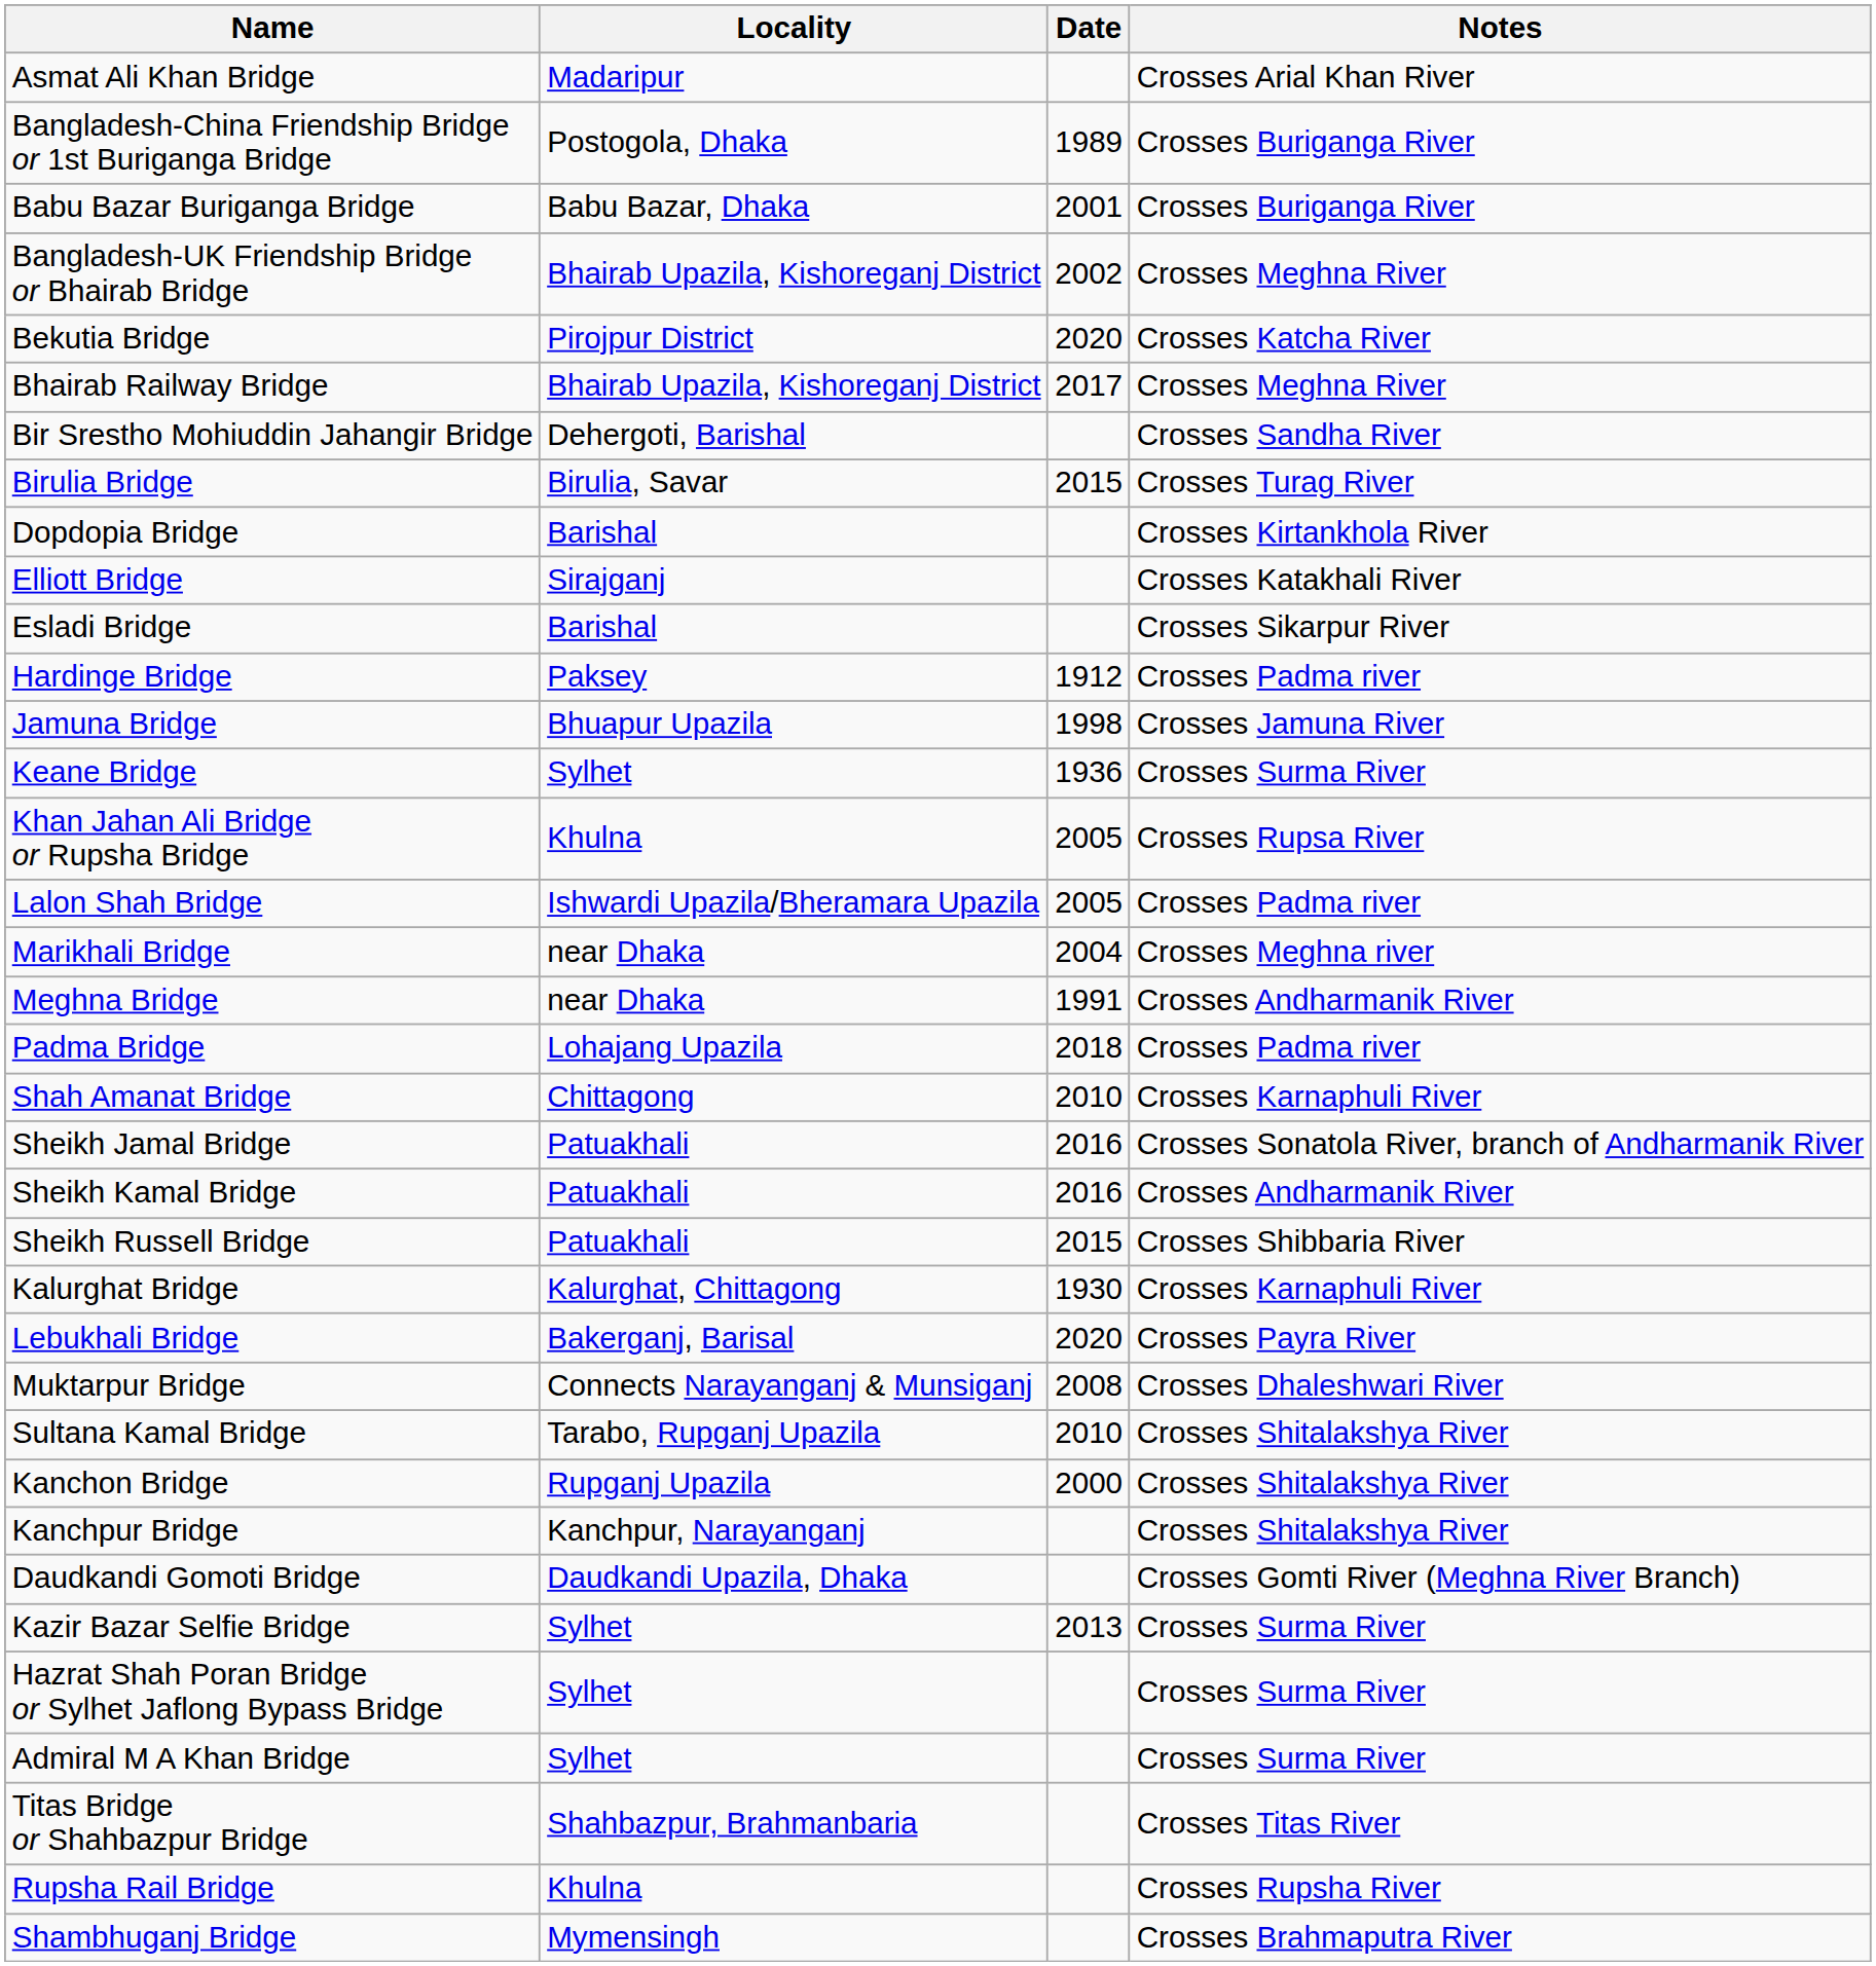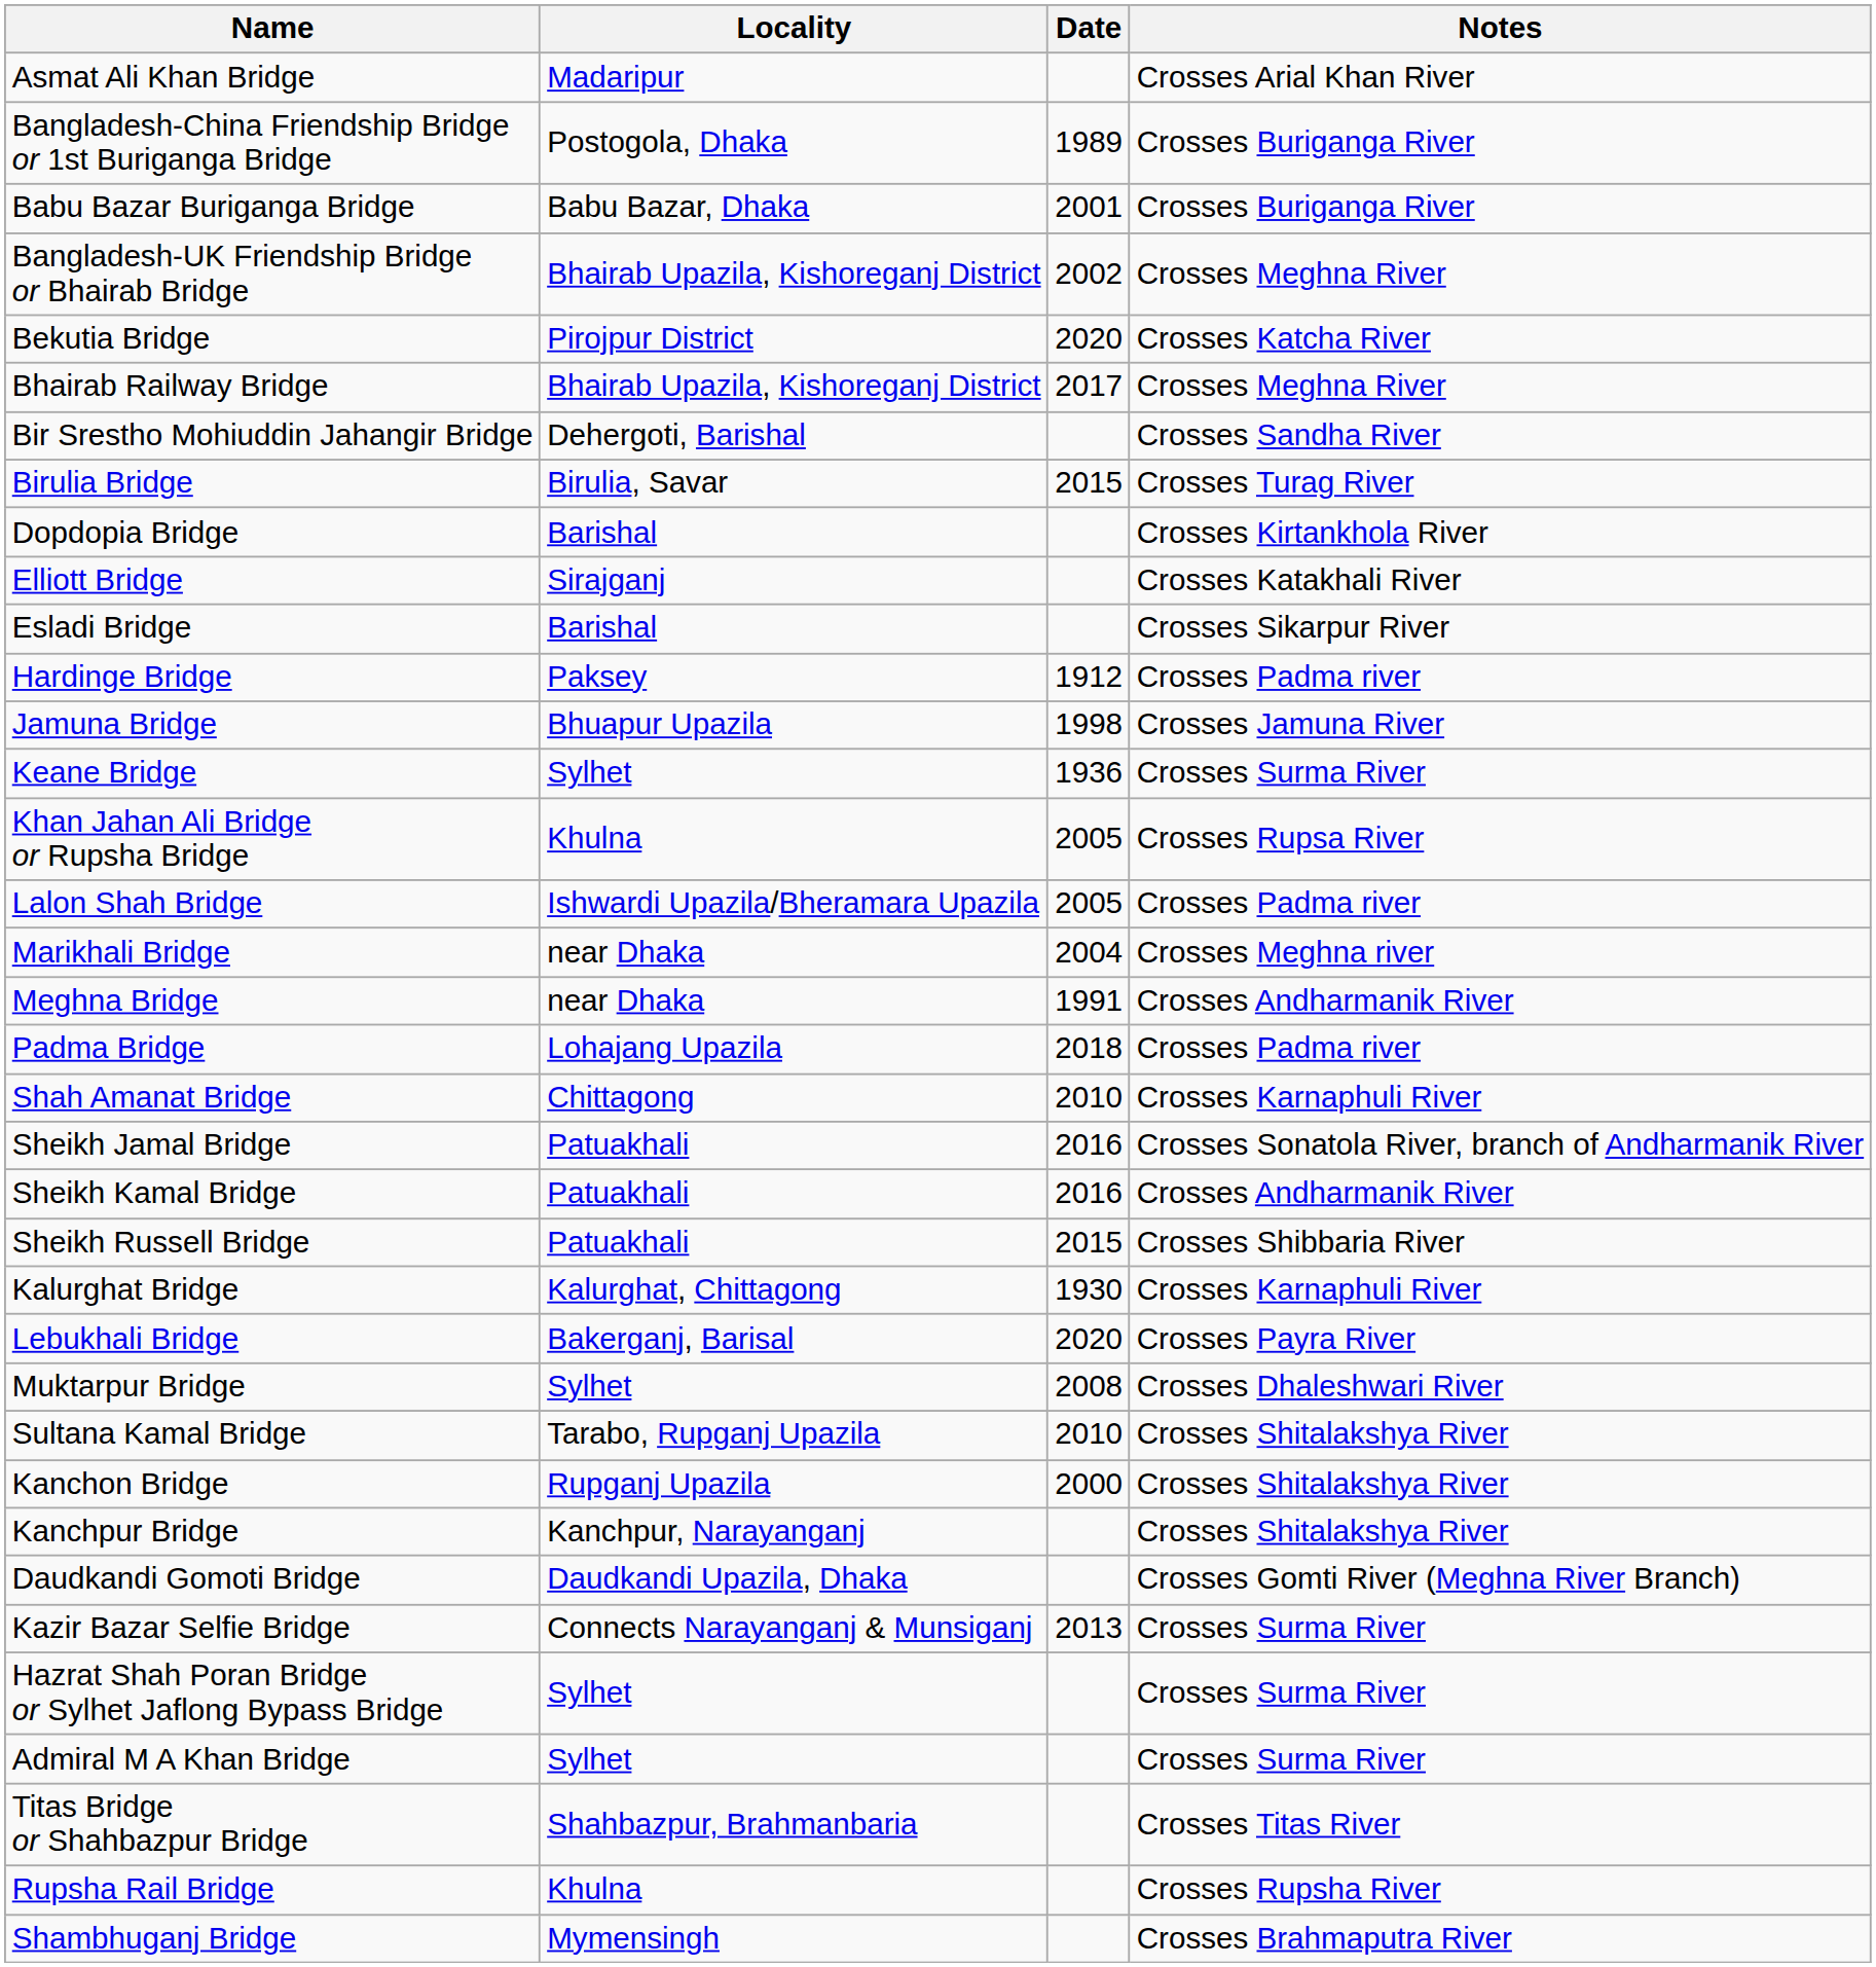Muktarpur Bridge | Locality: Connects Narayanganj & Munsiganj -> Sylhet
Kazir Bazar Selfie Bridge | Locality: Sylhet -> Connects Narayanganj & Munsiganj
